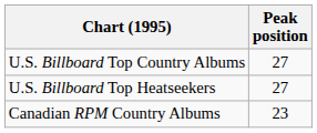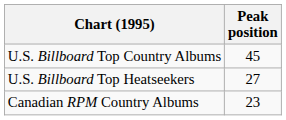U.S. Billboard Top Country Albums | Peak position: 27 -> 45
